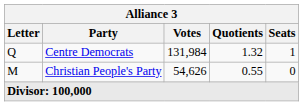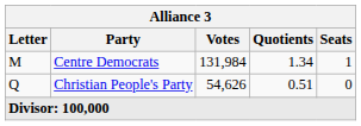Centre Democrats | Letter: Q -> M
Centre Democrats | Quotients: 1.32 -> 1.34
Christian People's Party | Letter: M -> Q
Christian People's Party | Quotients: 0.55 -> 0.51
